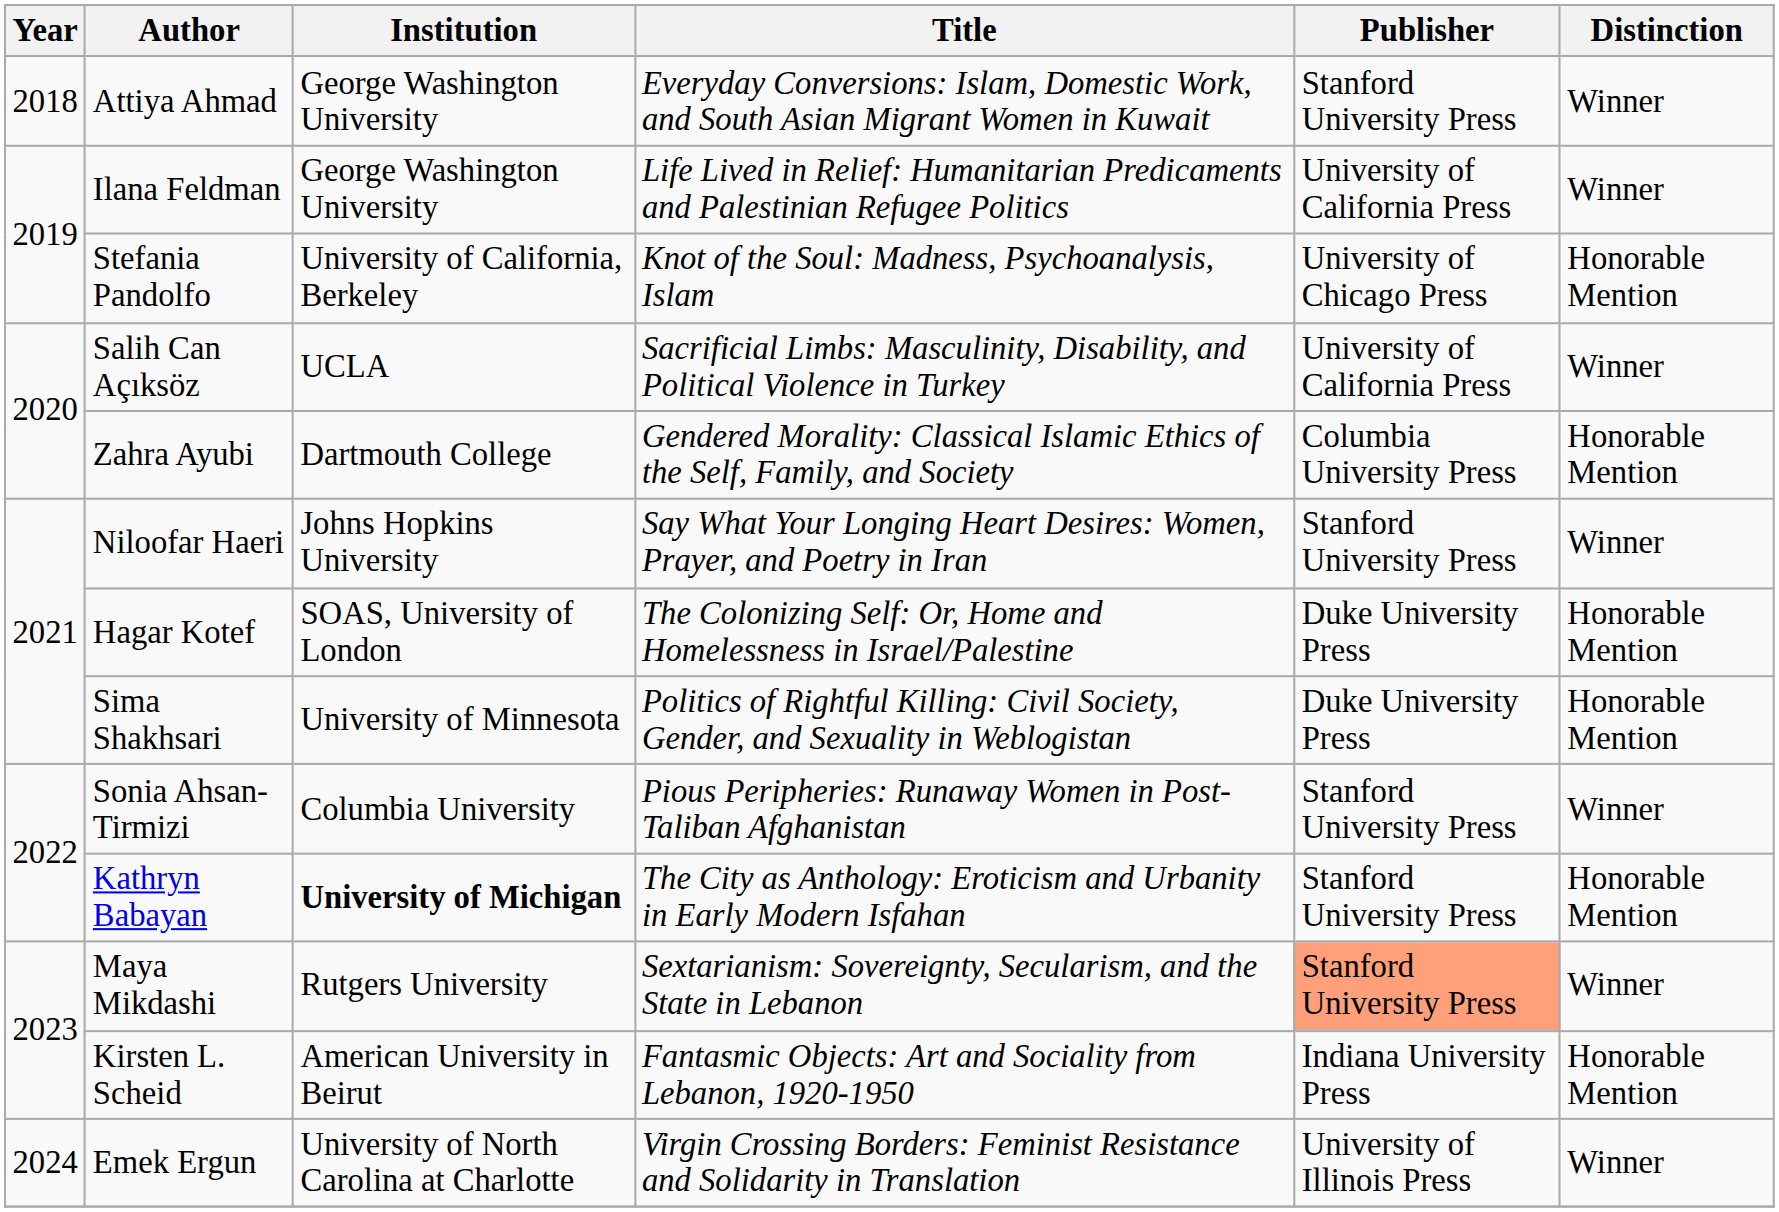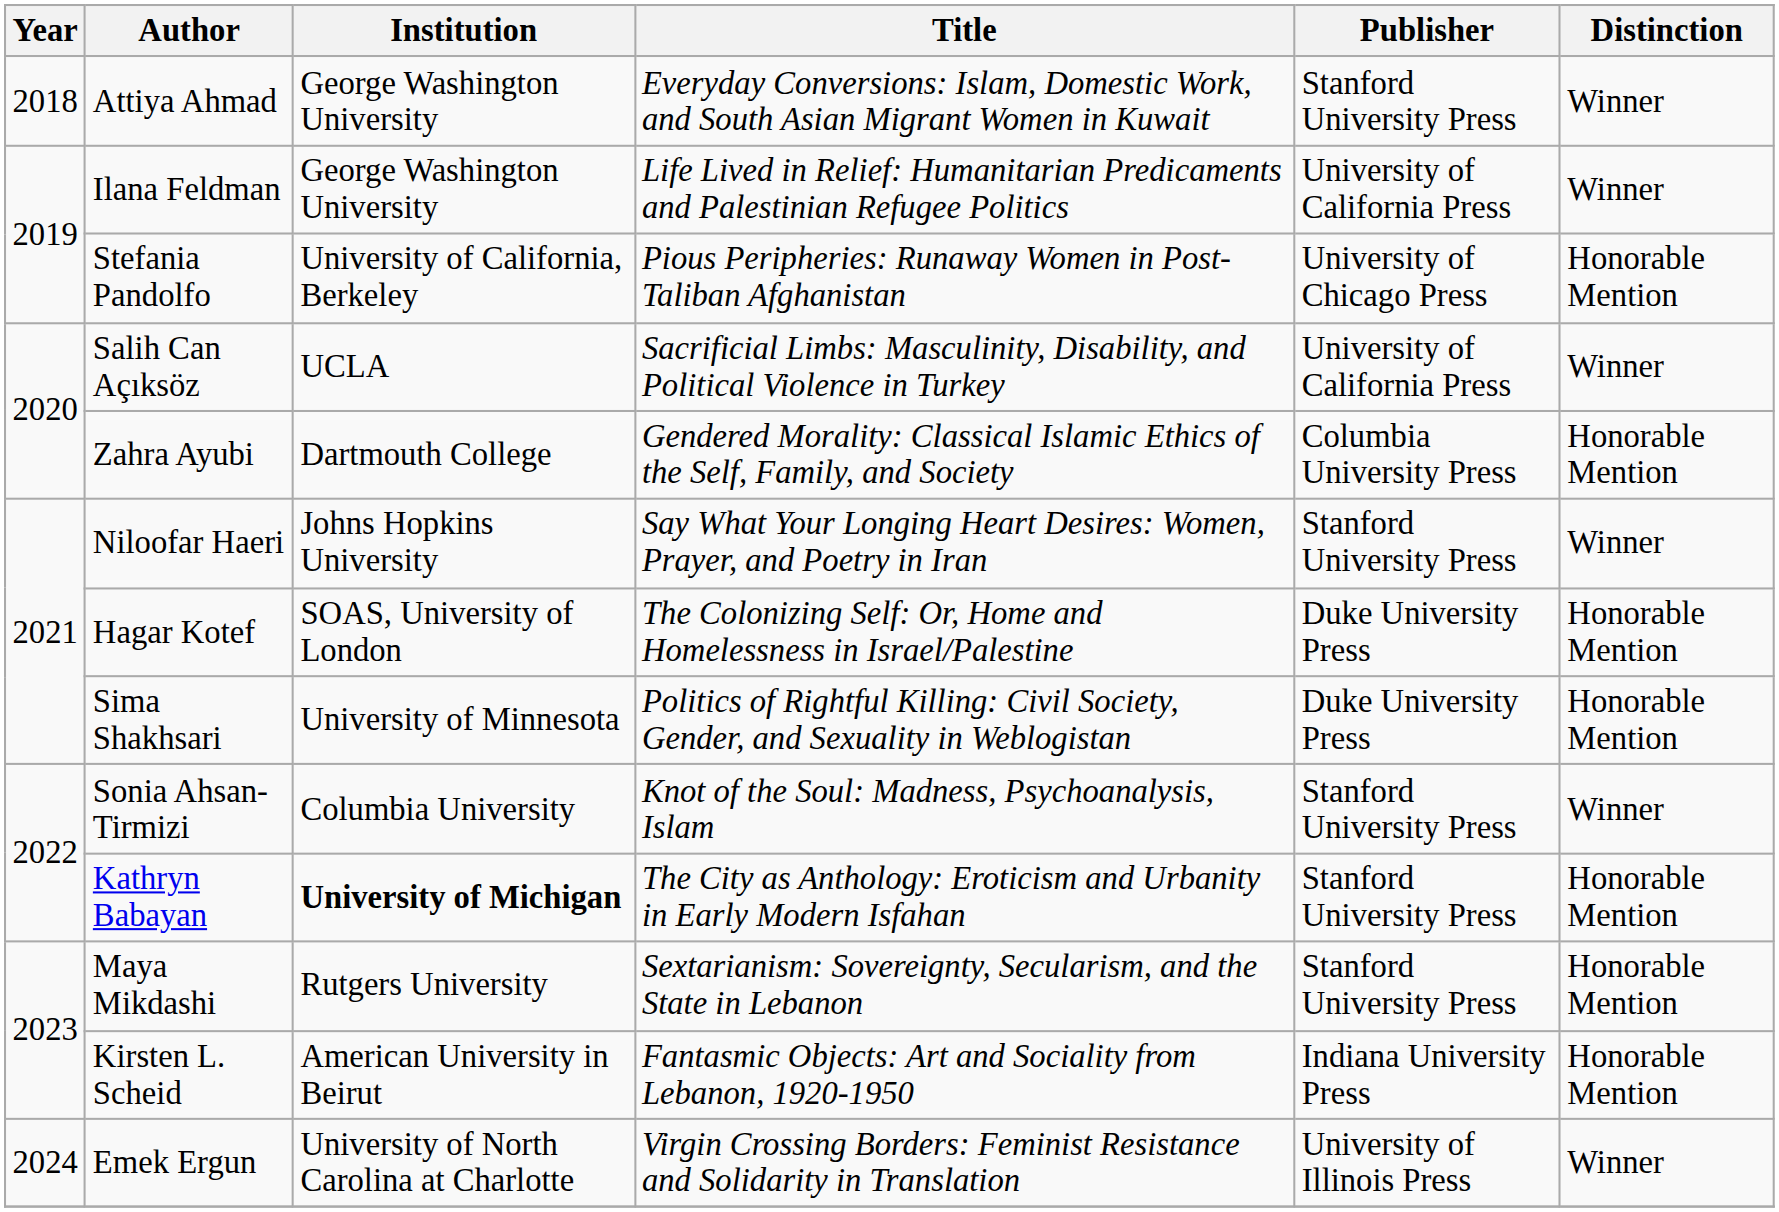Stefania Pandolfo | Title: Knot of the Soul: Madness, Psychoanalysis, Islam -> Pious Peripheries: Runaway Women in Post-Taliban Afghanistan
Sonia Ahsan-Tirmizi | Title: Pious Peripheries: Runaway Women in Post-Taliban Afghanistan -> Knot of the Soul: Madness, Psychoanalysis, Islam
Maya Mikdashi | Publisher: lightsalmon background -> no background
Maya Mikdashi | Distinction: Winner -> Honorable Mention
